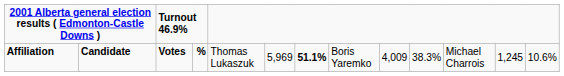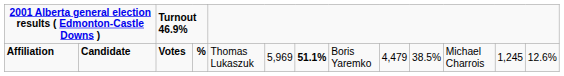Affiliation | column 10: 4,009 -> 4,479
Affiliation | column 11: 38.3% -> 38.5%
Affiliation | column 14: 10.6% -> 12.6%
